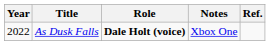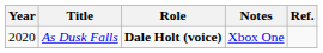As Dusk Falls | Year: 2022 -> 2020
